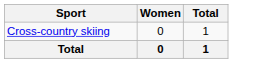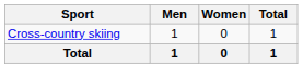+ column: Men | 1 | 1
